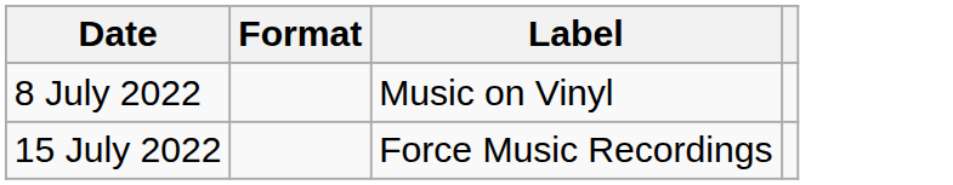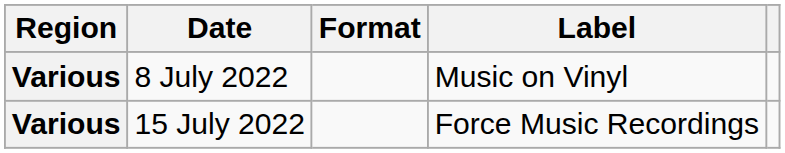+ column: Region | Various | Various
